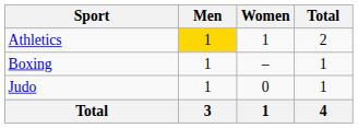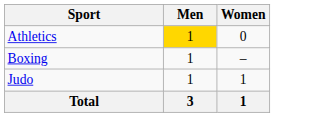- column: Total | 2 | 1 | 1 | 4
Athletics | Women: 1 -> 0
Judo | Women: 0 -> 1
